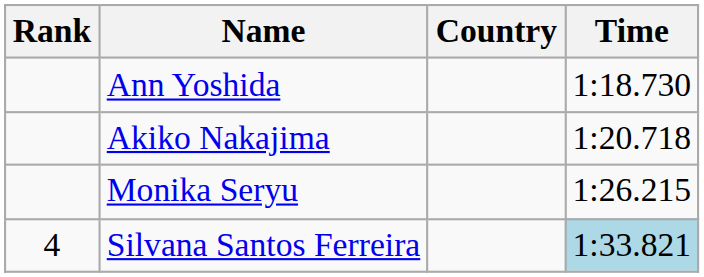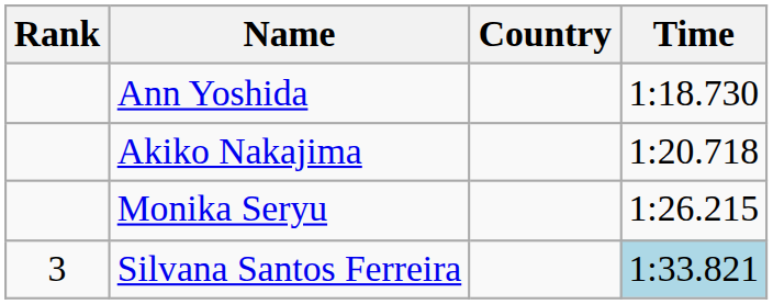Silvana Santos Ferreira | Rank: 4 -> 3
